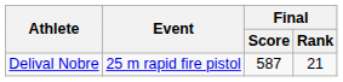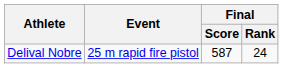Delival Nobre | Final / Rank: 21 -> 24
